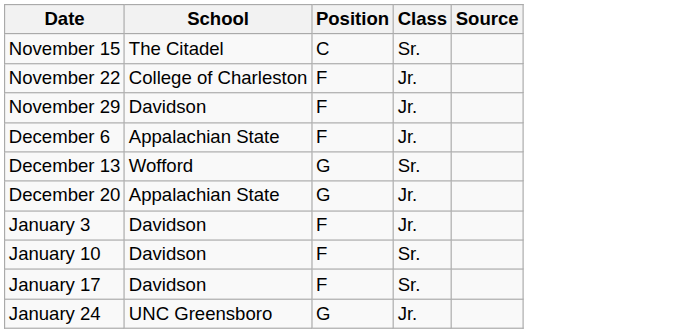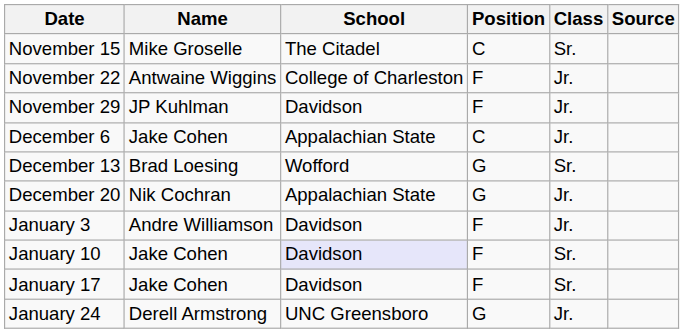+ column: Name | Mike Groselle | Antwaine Wiggins | JP Kuhlman | Jake Cohen | Brad Loesing | Nik Cochran | Andre Williamson | Jake Cohen | Jake Cohen | Derell Armstrong
December 6 | Position: F -> C
January 10 | School: no background -> lavender background
